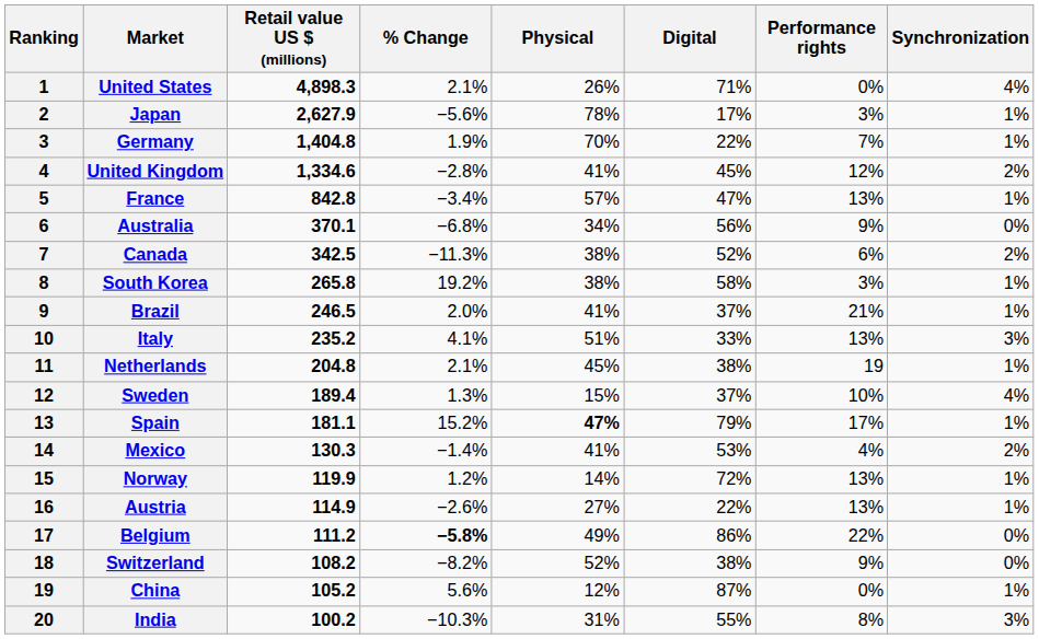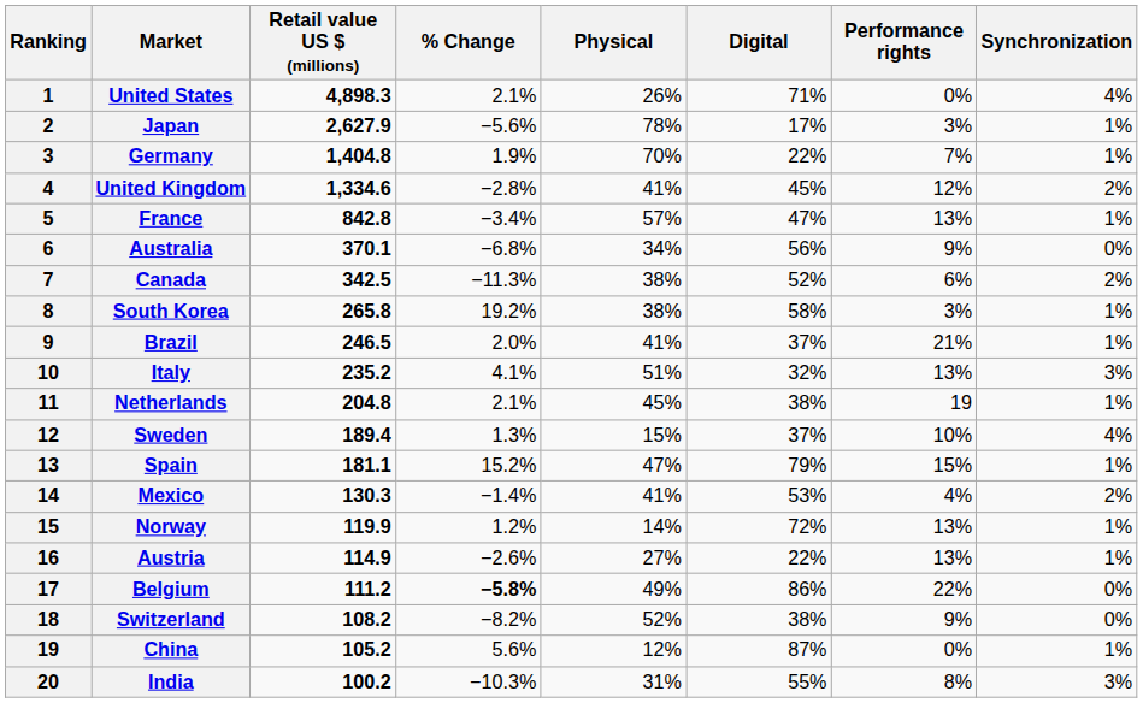Italy | Digital: 33% -> 32%
Spain | Physical: bold -> normal
Spain | Performance rights: 17% -> 15%
